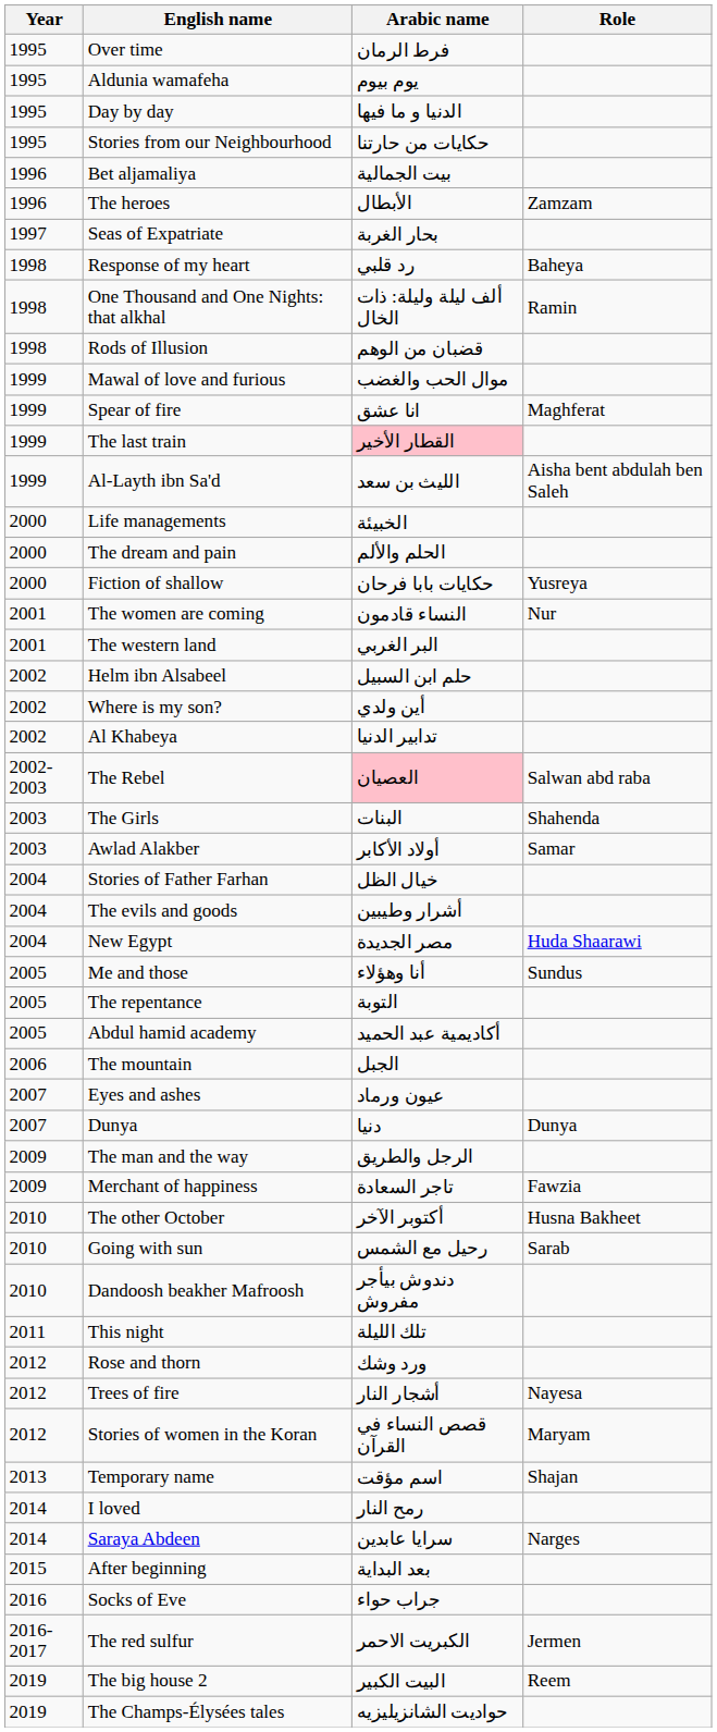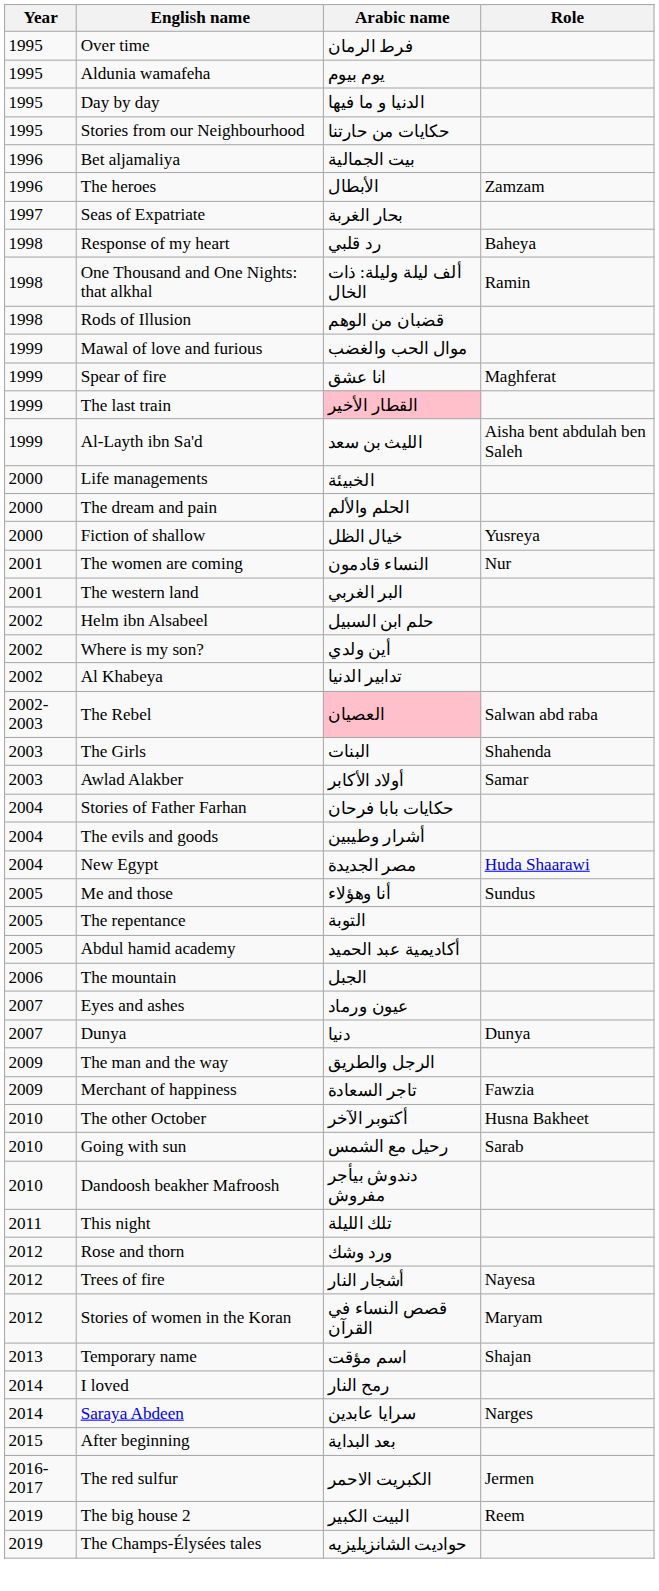Fiction of shallow | Arabic name: حكايات بابا فرحان -> خيال الظل
Stories of Father Farhan | Arabic name: خيال الظل -> حكايات بابا فرحان
- row: 2016 | Socks of Eve | جراب حواء
